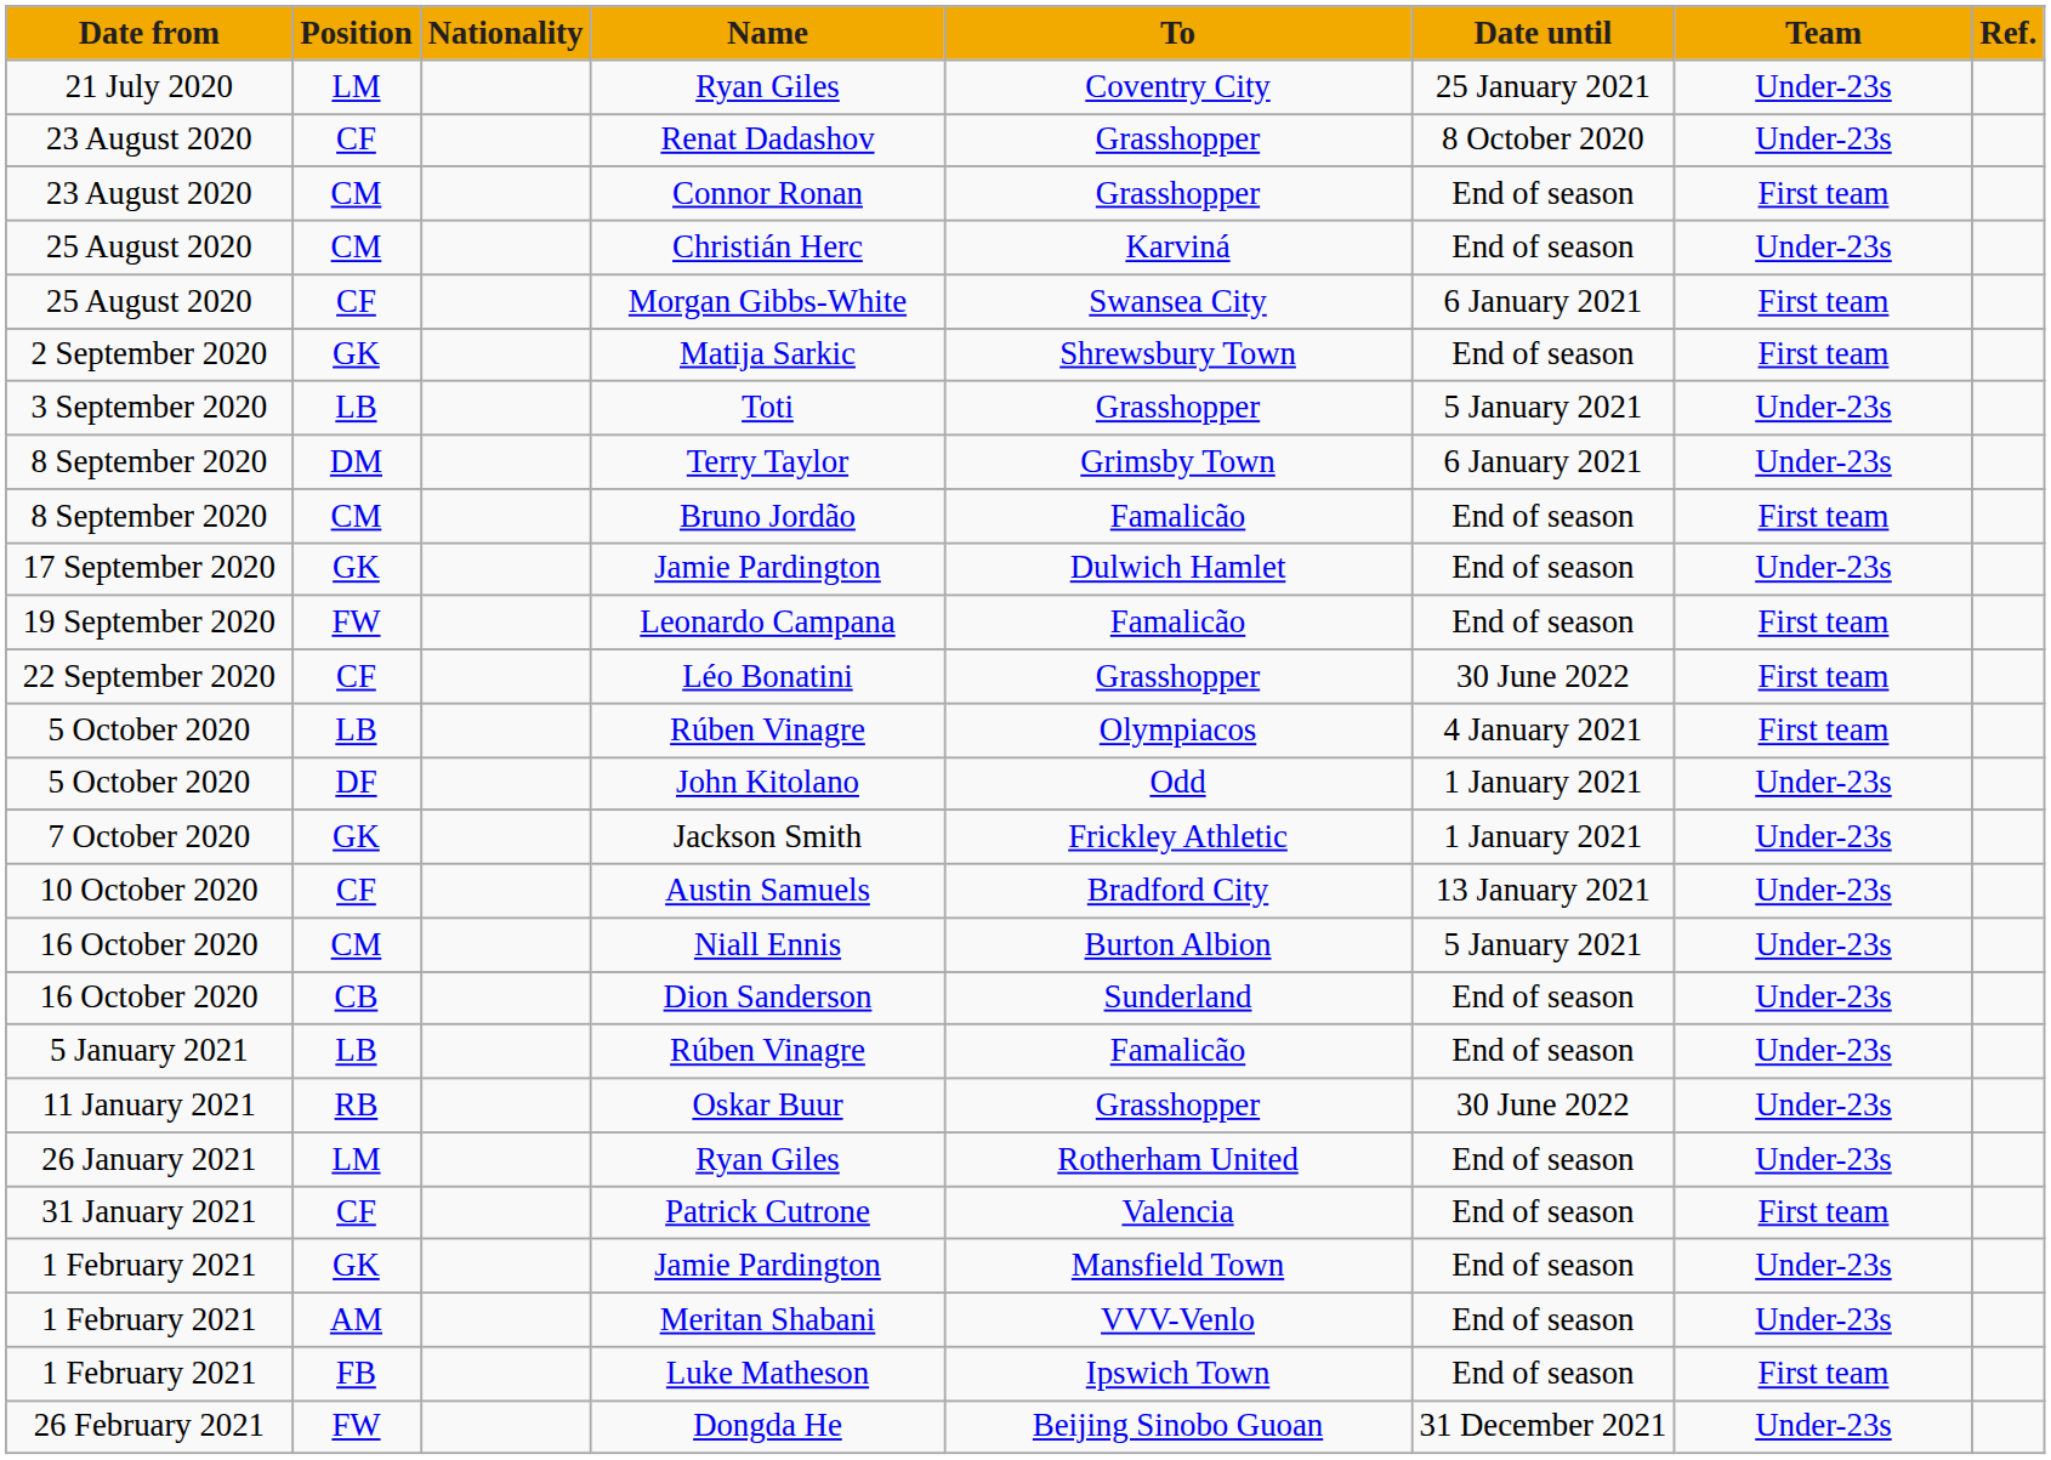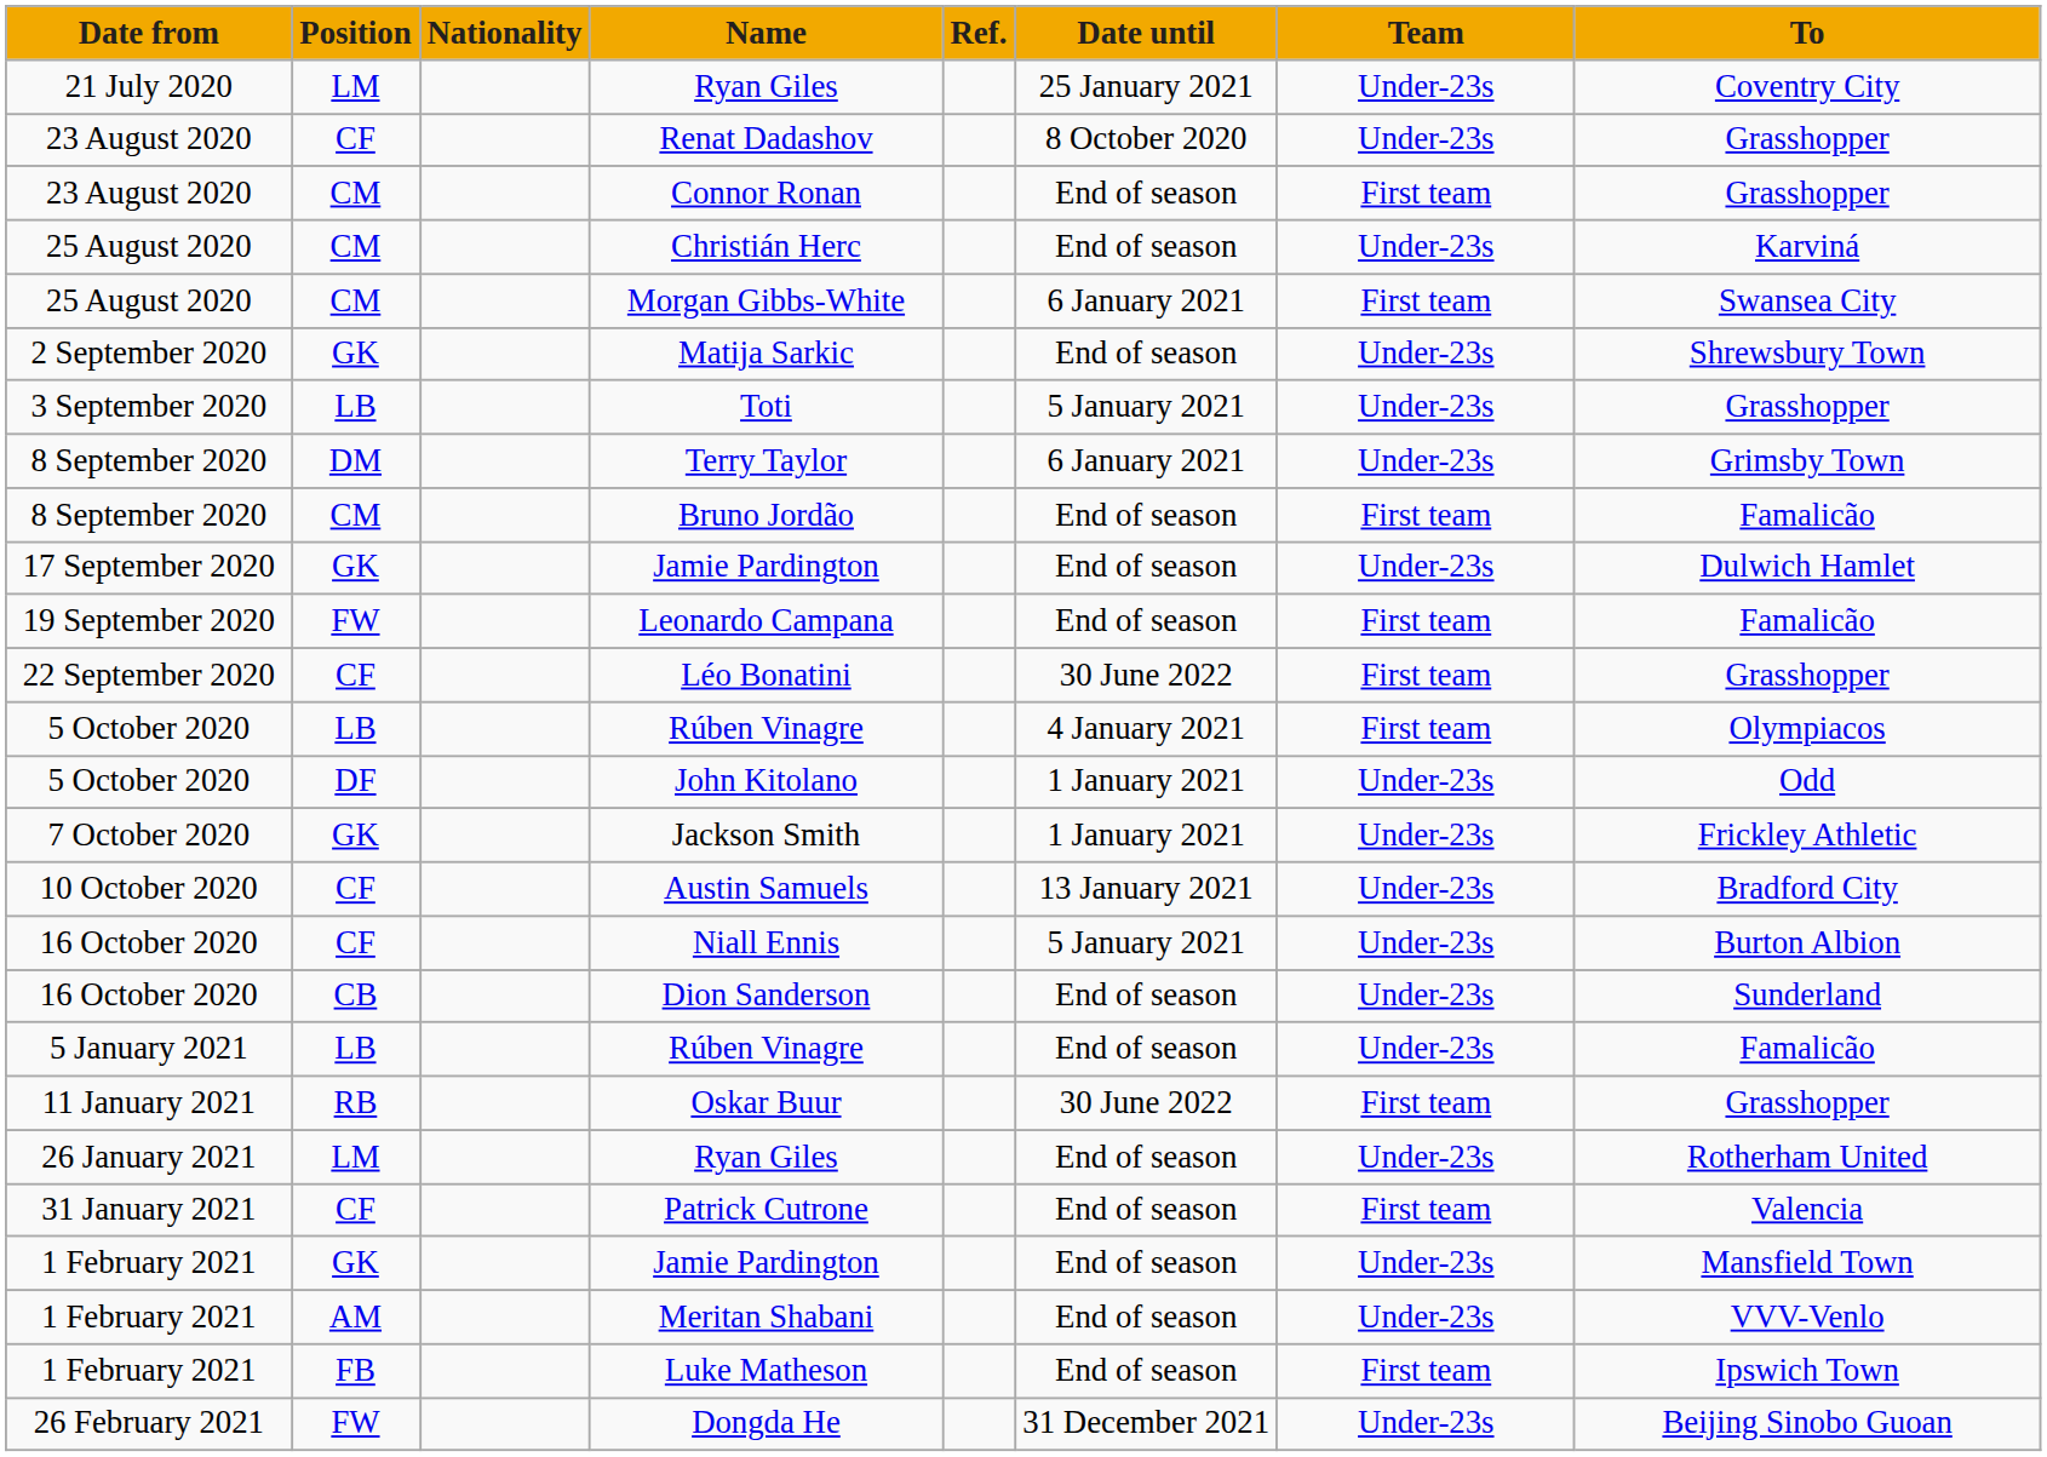columns swapped: To <-> Ref.
Morgan Gibbs-White | Position: CF -> CM
Matija Sarkic | Team: First team -> Under-23s
Niall Ennis | Position: CM -> CF
Oskar Buur | Team: Under-23s -> First team
